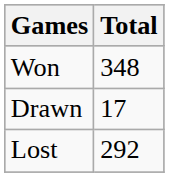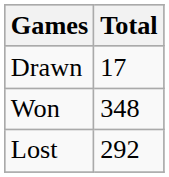rows swapped: Won <-> Drawn
